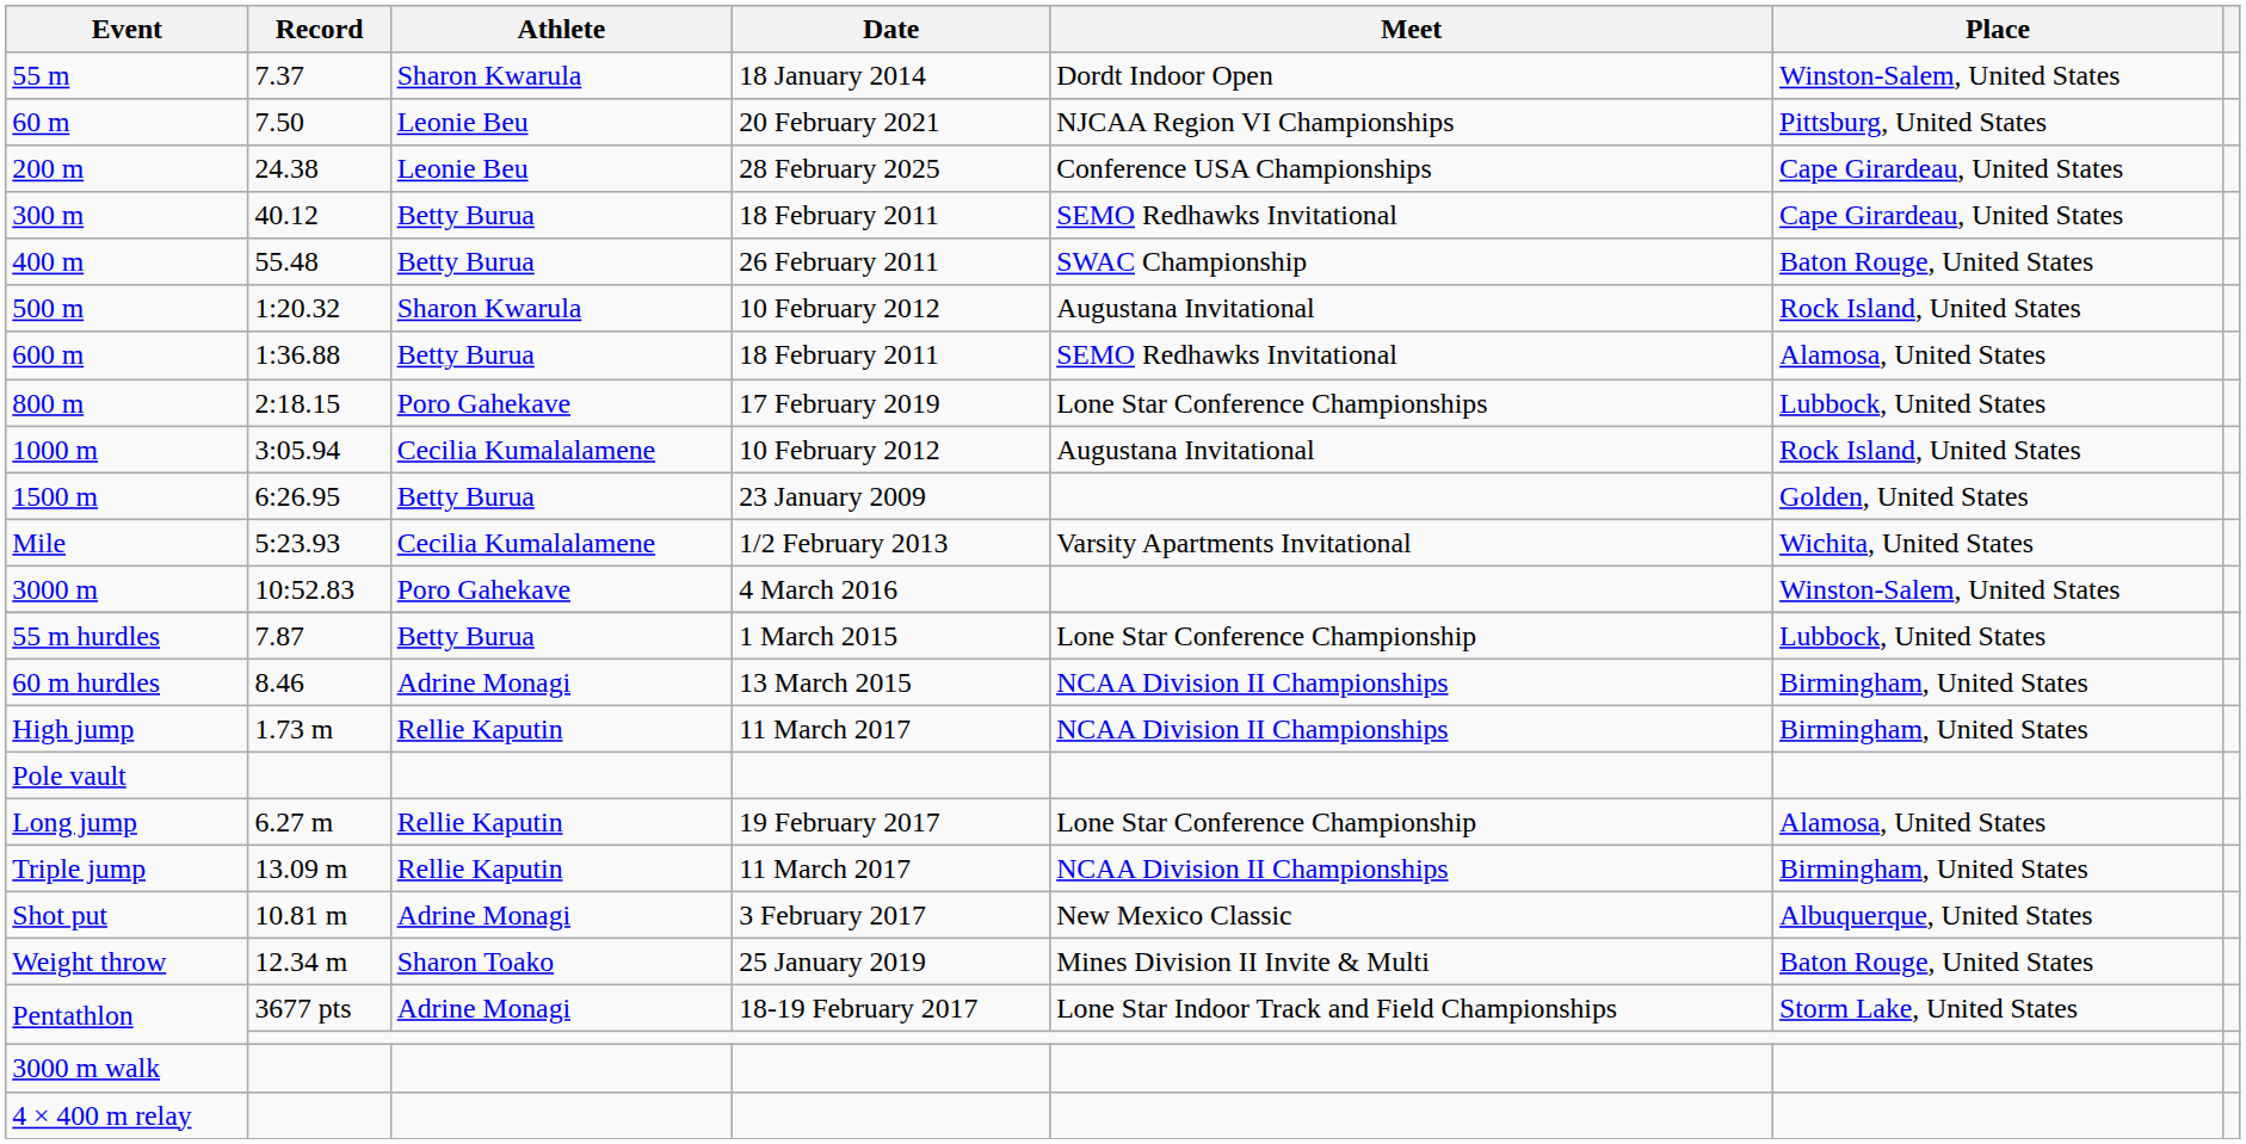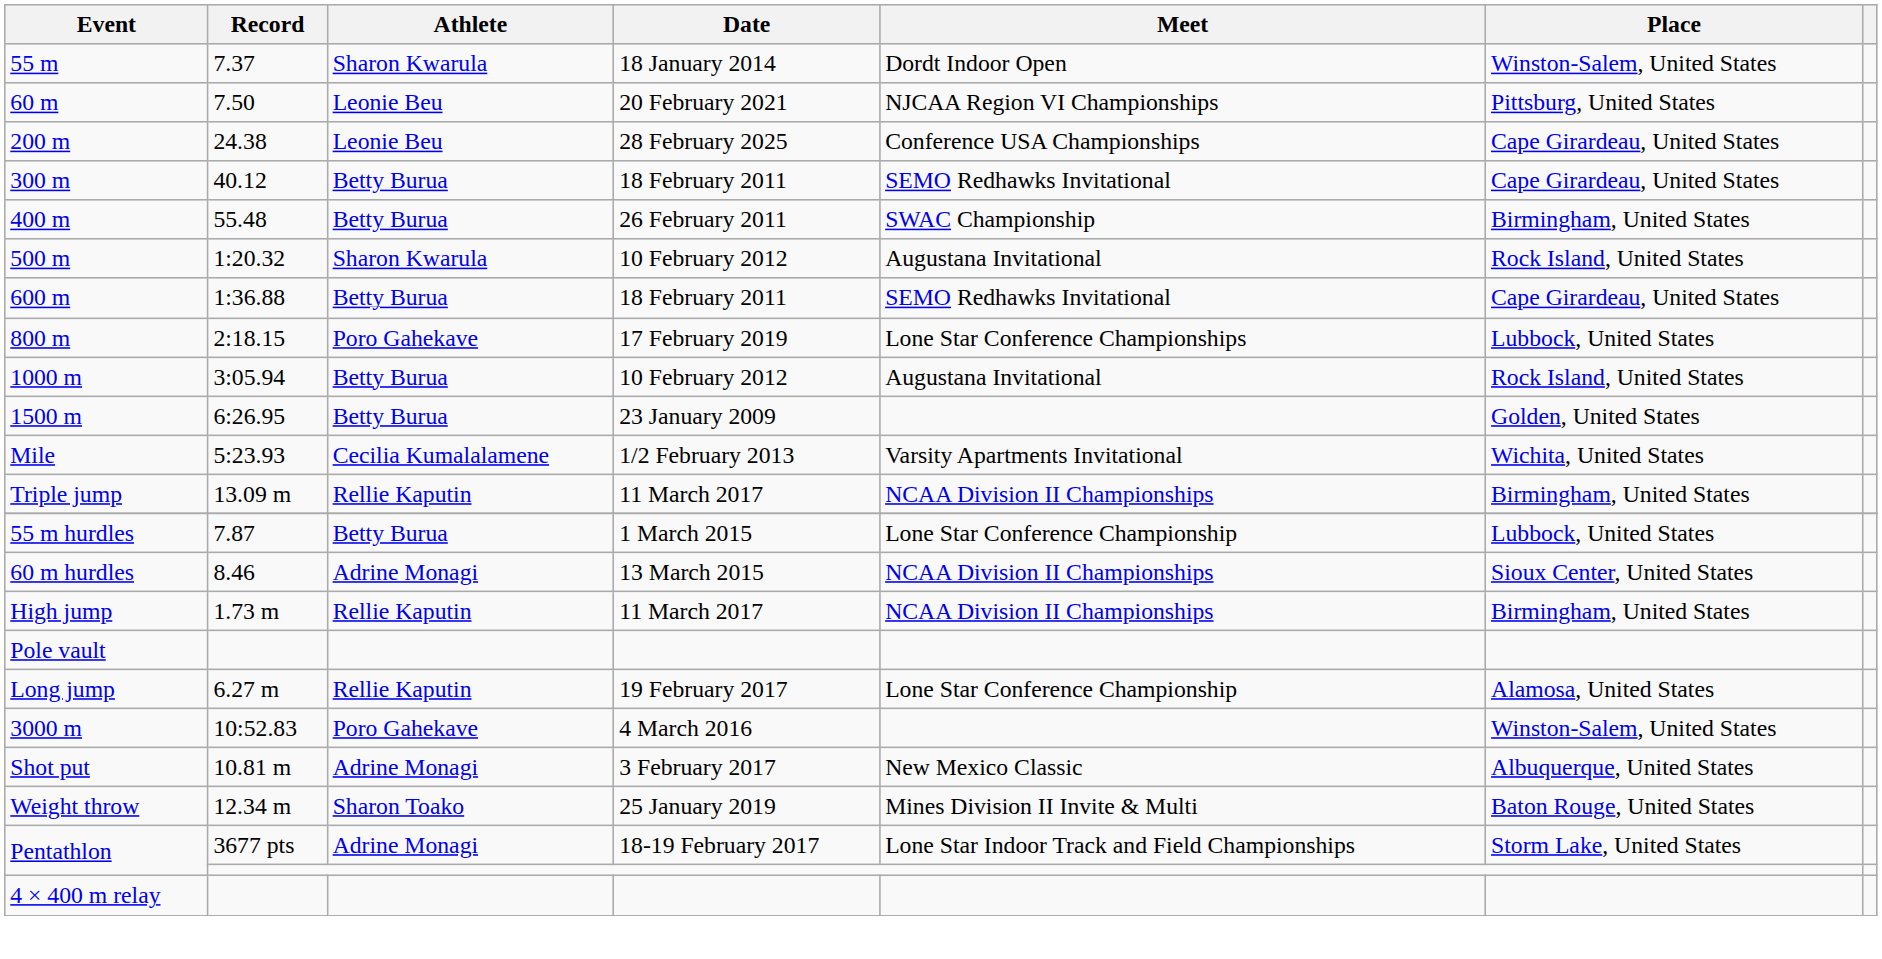400 m | Place: Baton Rouge, United States -> Birmingham, United States
600 m | Place: Alamosa, United States -> Cape Girardeau, United States
1000 m | Athlete: Cecilia Kumalalamene -> Betty Burua
rows swapped: 3000 m <-> Triple jump
60 m hurdles | Place: Birmingham, United States -> Sioux Center, United States
- row: 3000 m walk
